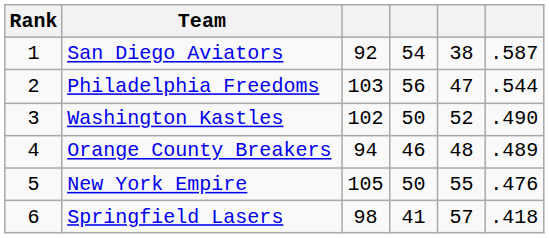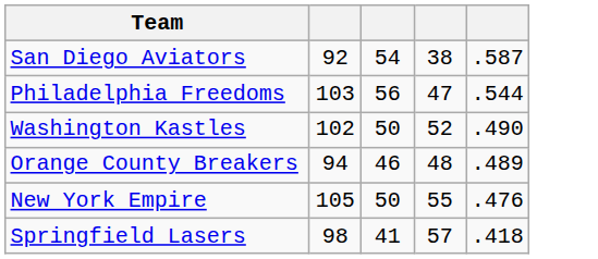- column: Rank | 1 | 2 | 3 | 4 | 5 | 6
